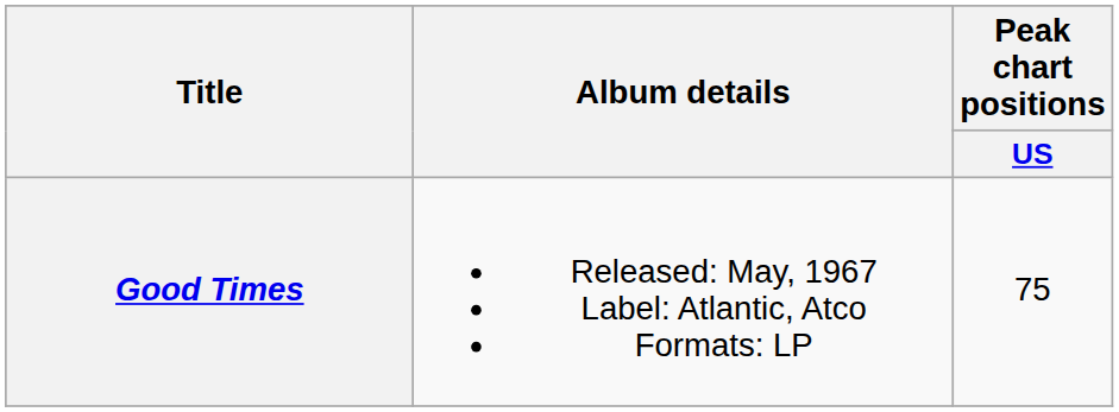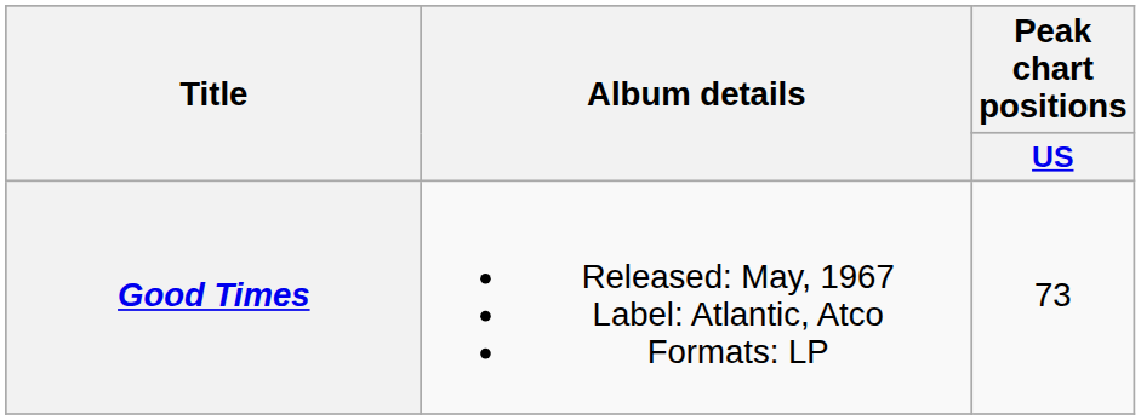Good Times | Peak chart positions / US: 75 -> 73
